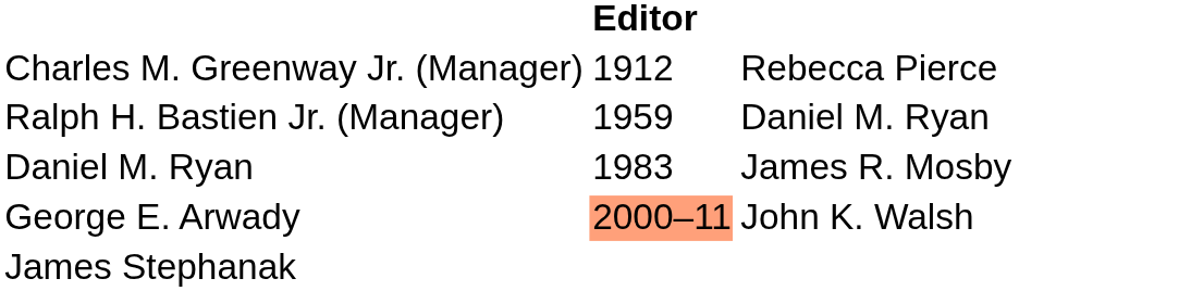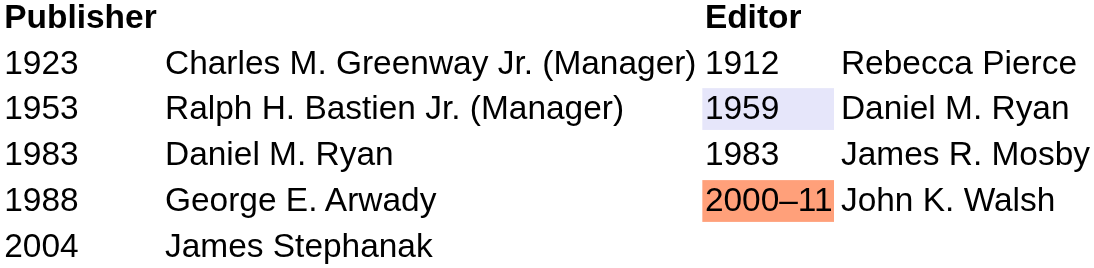+ column: Publisher | 1923 | 1953 | 1983 | 1988 | 2004
Ralph H. Bastien Jr. (Manager) | Editor: no background -> lavender background
